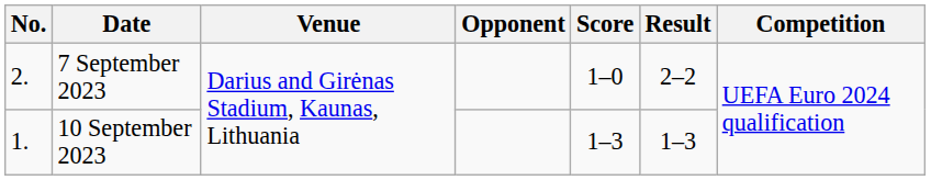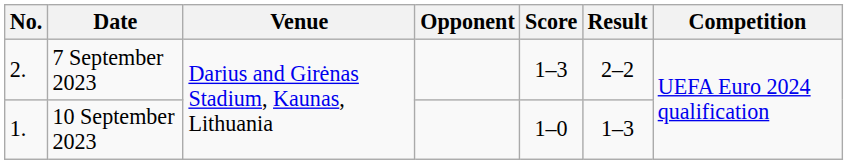7 September 2023 | Score: 1–0 -> 1–3
10 September 2023 | Score: 1–3 -> 1–0
